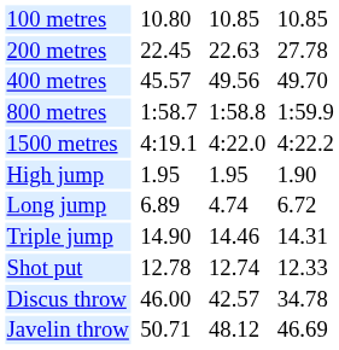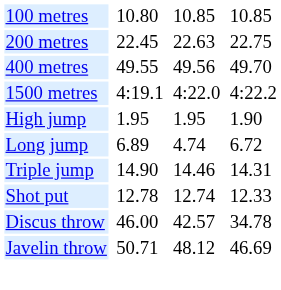200 metres | column 7: 27.78 -> 22.75
400 metres | column 3: 45.57 -> 49.55
- row: 800 metres | 1:58.7 | 1:58.8 | 1:59.9
